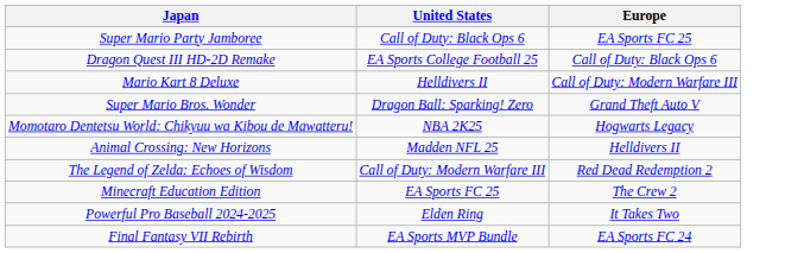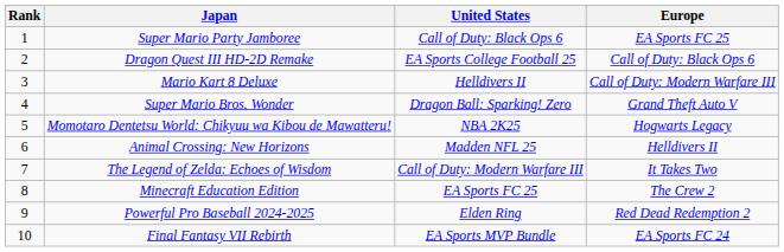+ column: Rank | 1 | 2 | 3 | 4 | 5 | 6 | 7 | 8 | 9 | 10
The Legend of Zelda: Echoes of Wisdom | Europe: Red Dead Redemption 2 -> It Takes Two
Powerful Pro Baseball 2024-2025 | Europe: It Takes Two -> Red Dead Redemption 2
